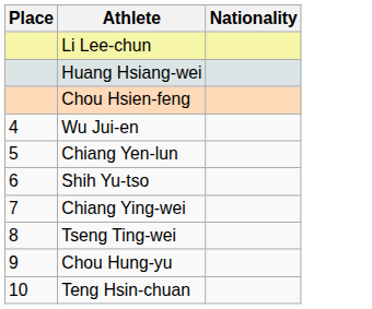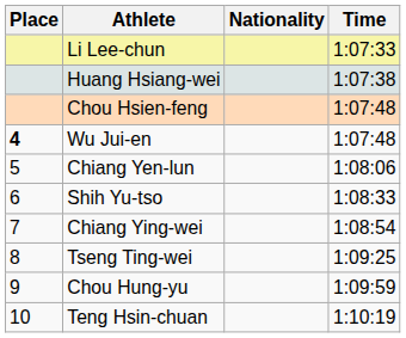+ column: Time | 1:07:33 | 1:07:38 | 1:07:48 | 1:07:48 | 1:08:06 | 1:08:33 | 1:08:54 | 1:09:25 | 1:09:59 | 1:10:19
Wu Jui-en | Place: normal -> bold
